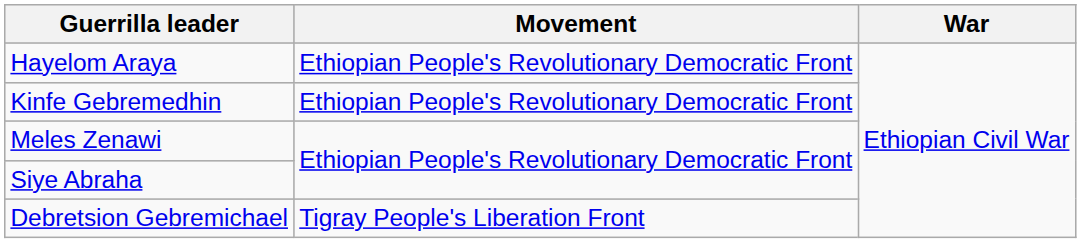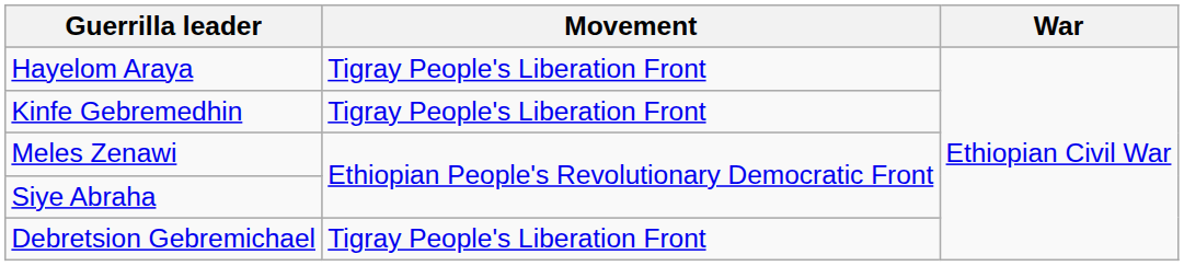Hayelom Araya | Movement: Ethiopian People's Revolutionary Democratic Front -> Tigray People's Liberation Front
Kinfe Gebremedhin | Movement: Ethiopian People's Revolutionary Democratic Front -> Tigray People's Liberation Front
